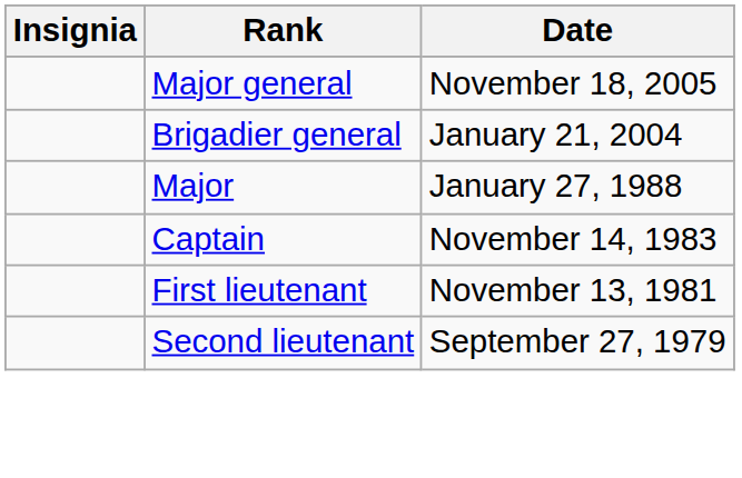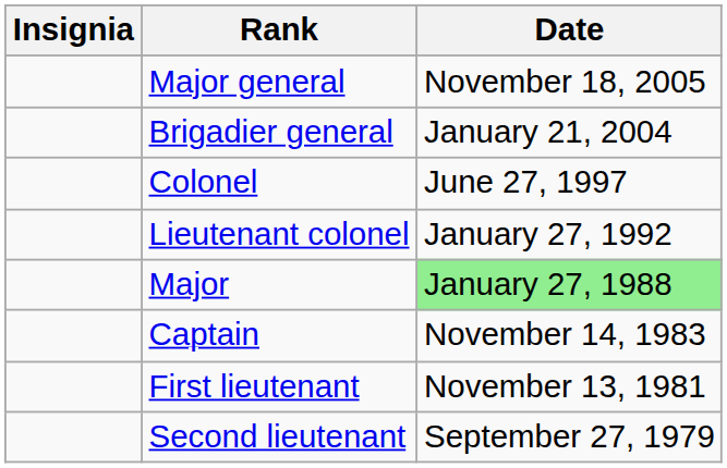+ row: Colonel | June 27, 1997
+ row: Lieutenant colonel | January 27, 1992
Major | Date: no background -> lightgreen background
